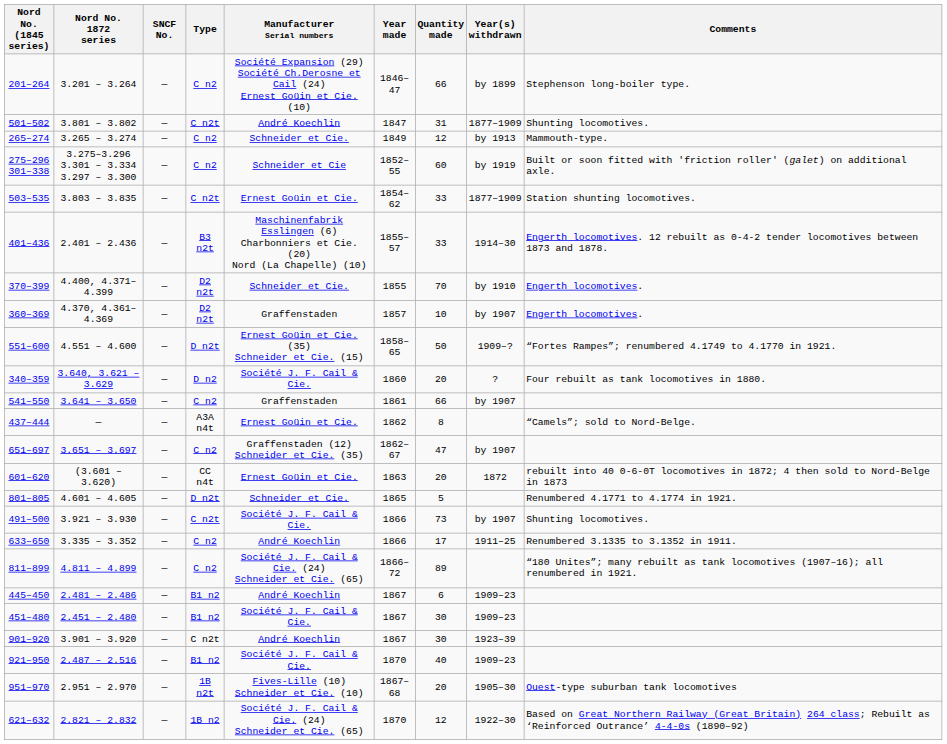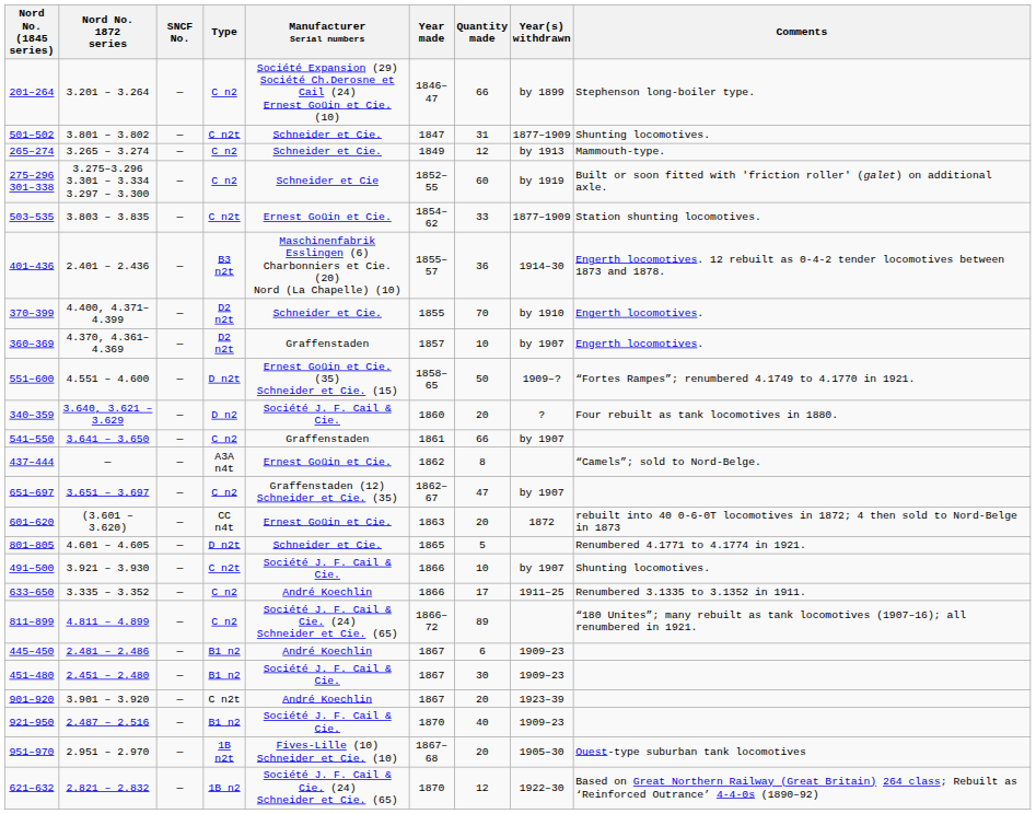501–502 | Manufacturer Serial numbers: André Koechlin -> Schneider et Cie.
401–436 | Quantity made: 33 -> 36
491–500 | Quantity made: 73 -> 10
901–920 | Quantity made: 30 -> 20
